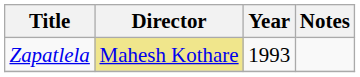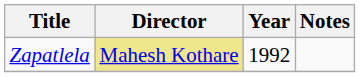Zapatlela | Year: 1993 -> 1992
